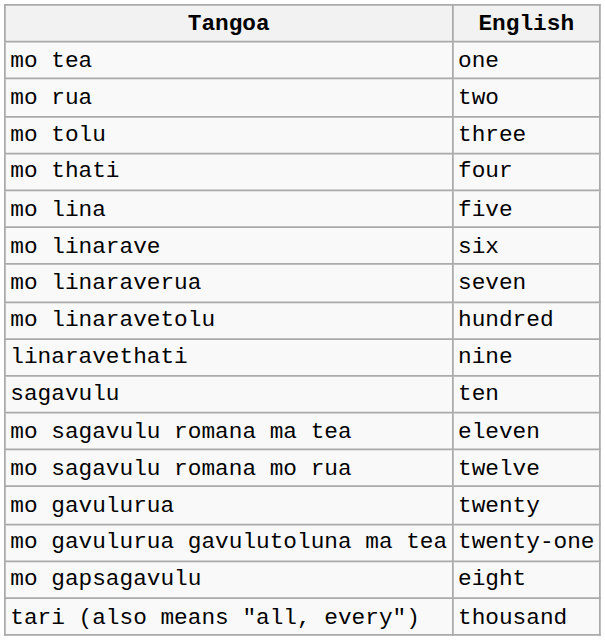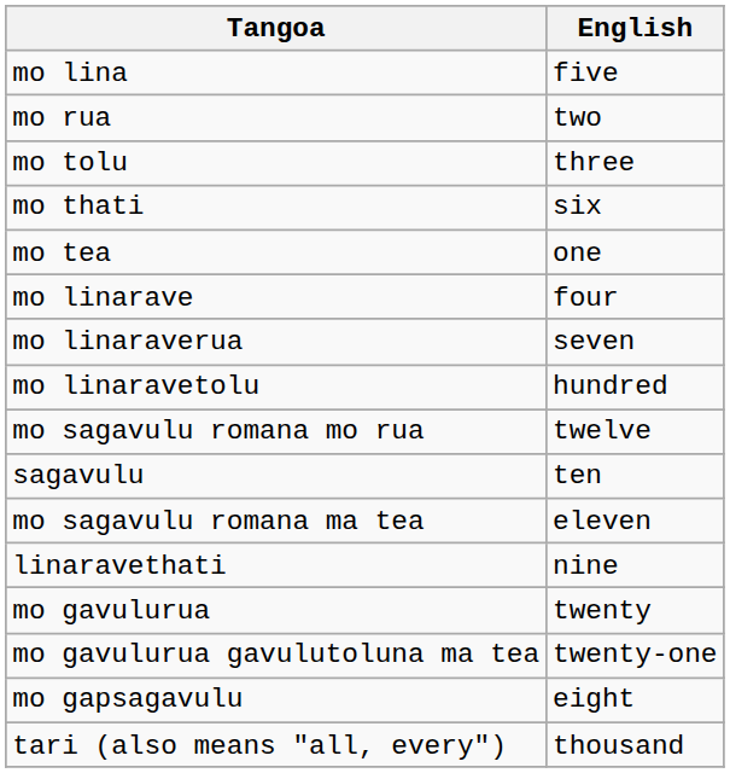rows swapped: mo tea <-> mo lina
mo thati | English: four -> six
mo linarave | English: six -> four
rows swapped: linaravethati <-> mo sagavulu romana mo rua
